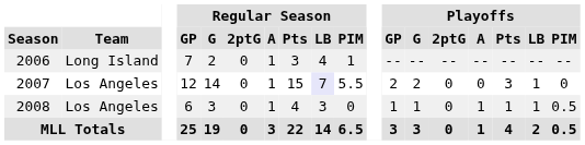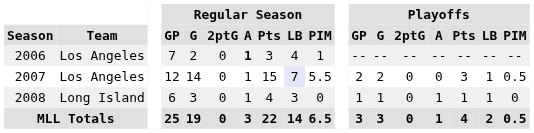2006 | Team: Long Island -> Los Angeles
2006 | Regular Season / A: normal -> bold
2007 | Playoffs / PIM: 0 -> 0.5
2008 | Team: Los Angeles -> Long Island
2008 | Playoffs / PIM: 0.5 -> 0
